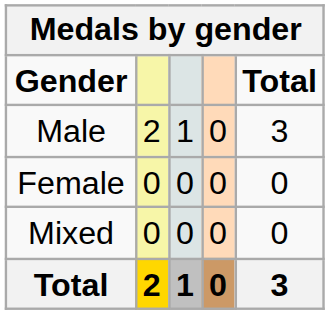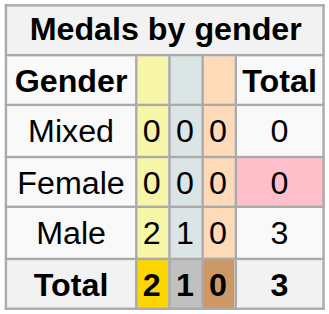rows swapped: Male <-> Mixed
Female | Total: no background -> pink background
